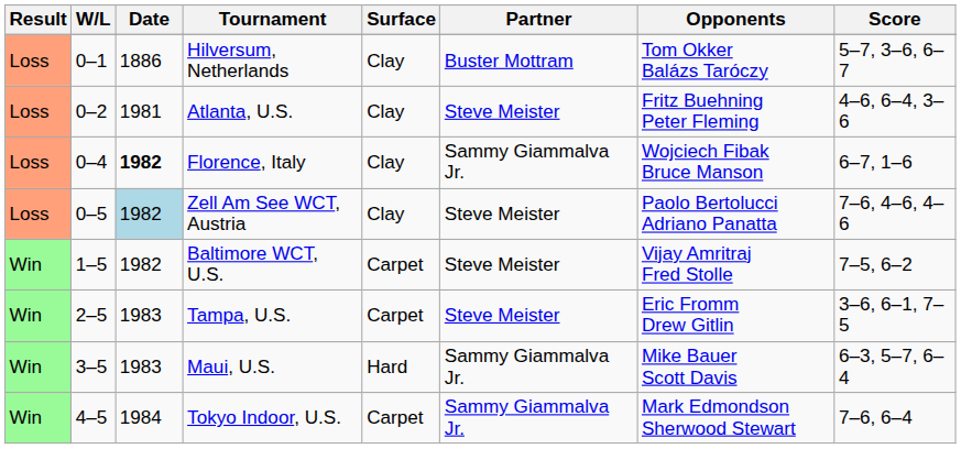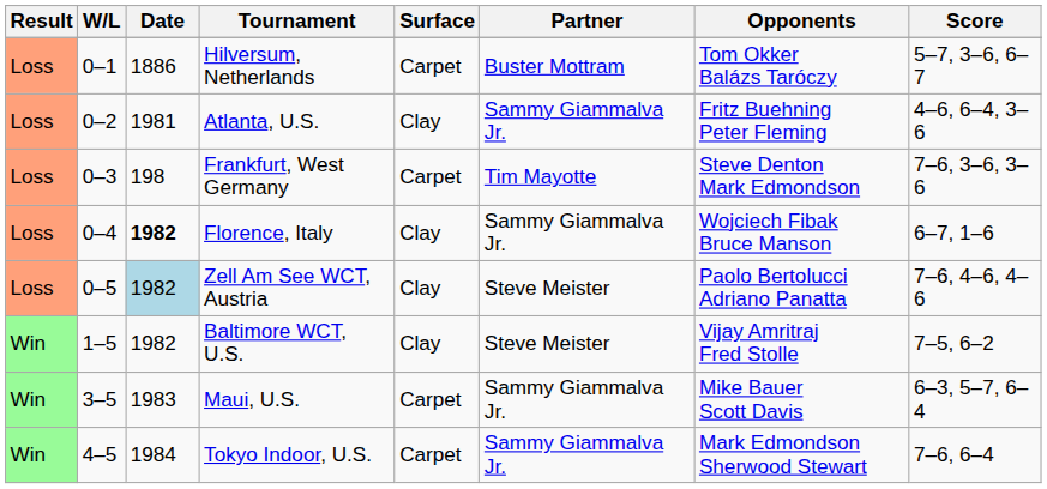Hilversum, Netherlands | Surface: Clay -> Carpet
Atlanta, U.S. | Partner: Steve Meister -> Sammy Giammalva Jr.
+ row: Loss | 0–3 | 198 | Frankfurt, West Germany | Carpet | Tim Mayotte | Steve Denton Mark Edmondson | 7–6, 3–6, 3–6
Baltimore WCT, U.S. | Surface: Carpet -> Clay
- row: Win | 2–5 | 1983 | Tampa, U.S. | Carpet | Steve Meister | Eric Fromm Drew Gitlin | 3–6, 6–1, 7–5
Maui, U.S. | Surface: Hard -> Carpet
